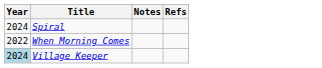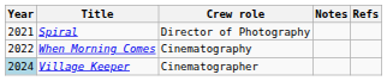+ column: Crew role | Director of Photography | Cinematography | Cinematographer
Spiral | Year: 2024 -> 2021
